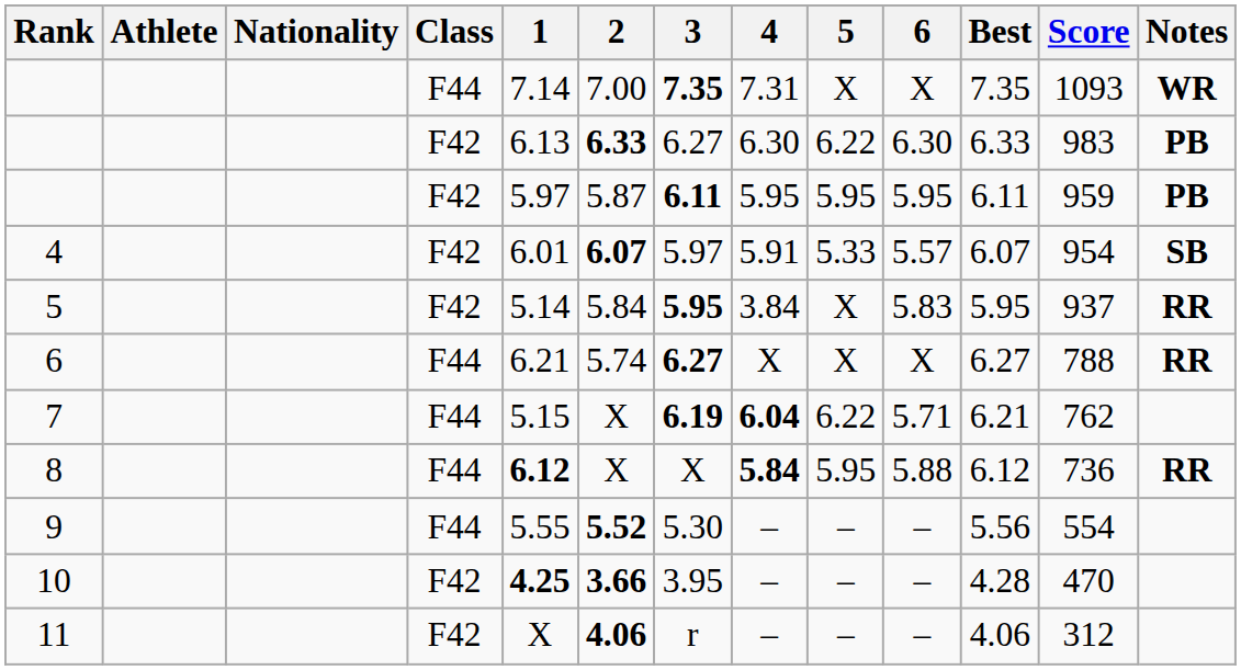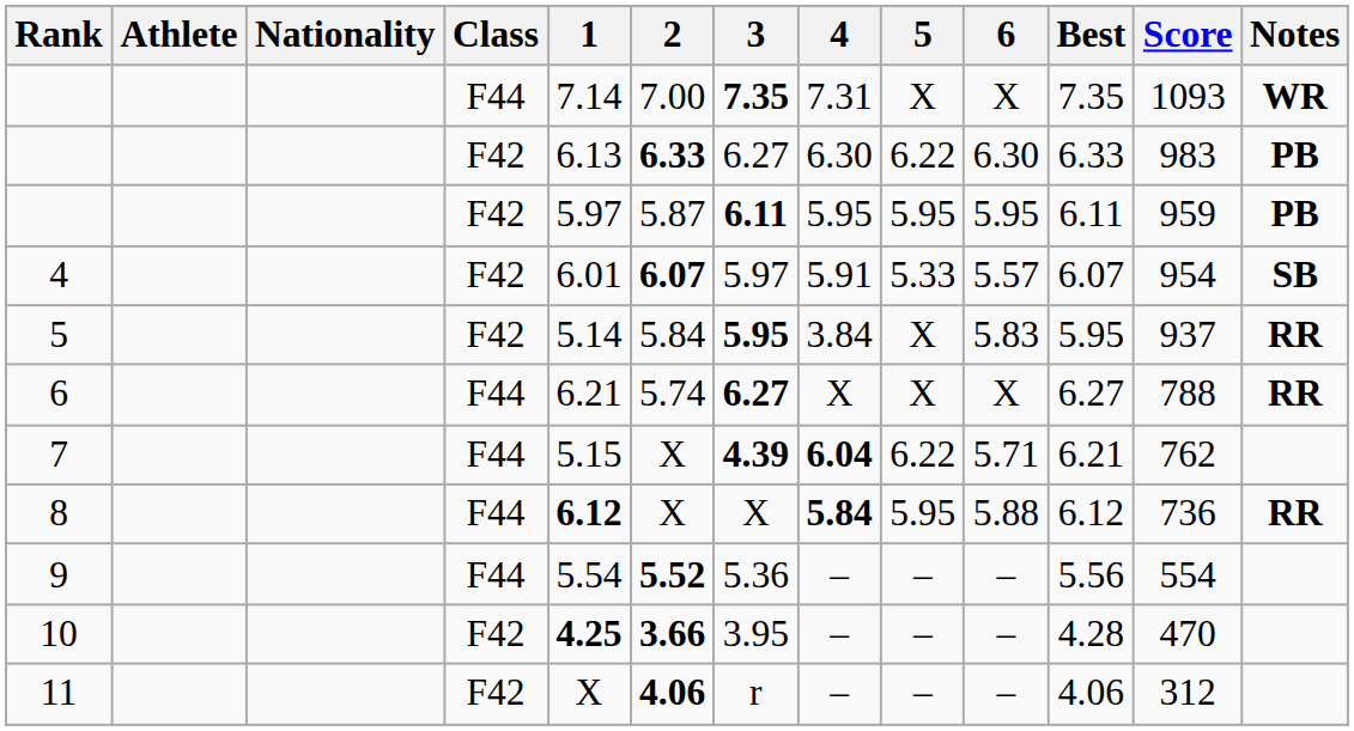7 | 3: 6.19 -> 4.39
9 | 1: 5.55 -> 5.54
9 | 3: 5.30 -> 5.36
